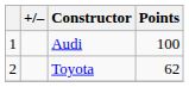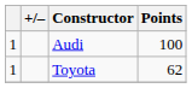Toyota | column 1: 2 -> 1
